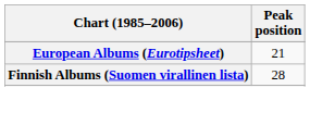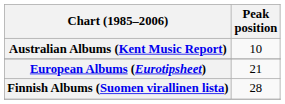+ row: Australian Albums (Kent Music Report) | 10
